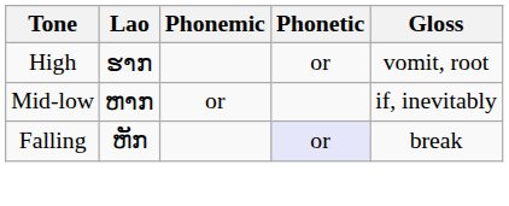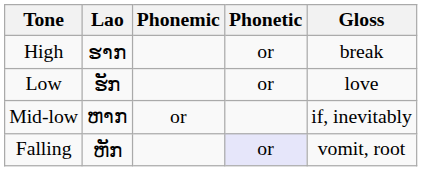High | Gloss: vomit, root -> break
+ row: Low | ຮັກ | or | love
Falling | Gloss: break -> vomit, root
